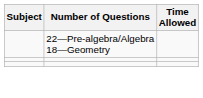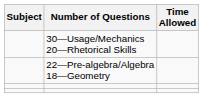+ row: 30—Usage/Mechanics 20—Rhetorical Skills
